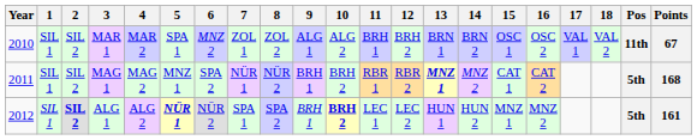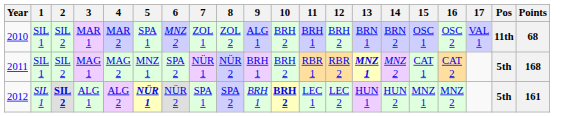- column: 18 | VAL 2
MAR 1 | 10: ALG 2 -> BRH 2
MAR 1 | Points: 67 -> 68
